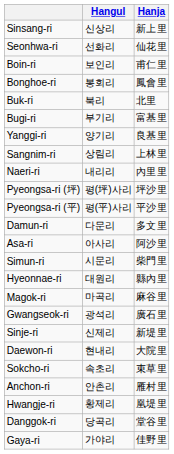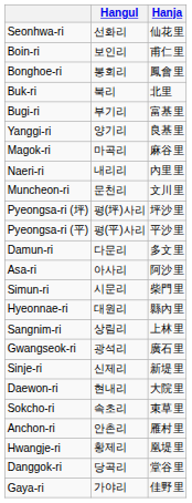- row: Sinsang-ri | 신상리 | 新上里
rows swapped: Sangnim-ri <-> Magok-ri
+ row: Muncheon-ri | 문천리 | 文川里
